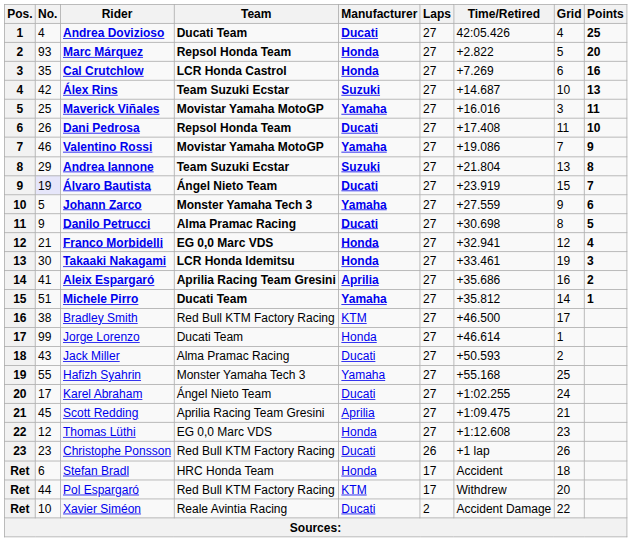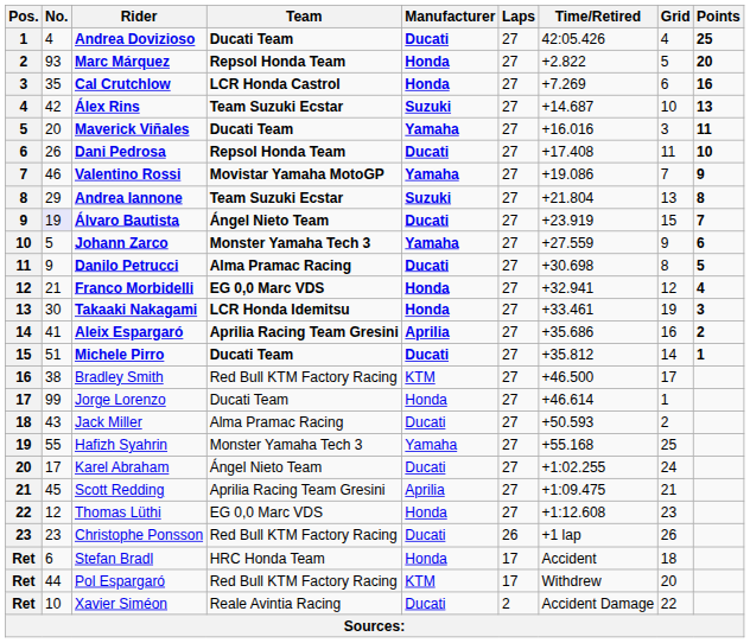Maverick Viñales | No.: 25 -> 20
Maverick Viñales | Team: Movistar Yamaha MotoGP -> Ducati Team
Michele Pirro | Manufacturer: Yamaha -> Ducati
